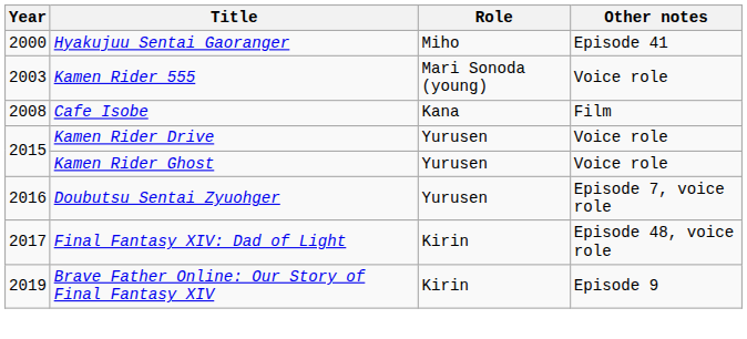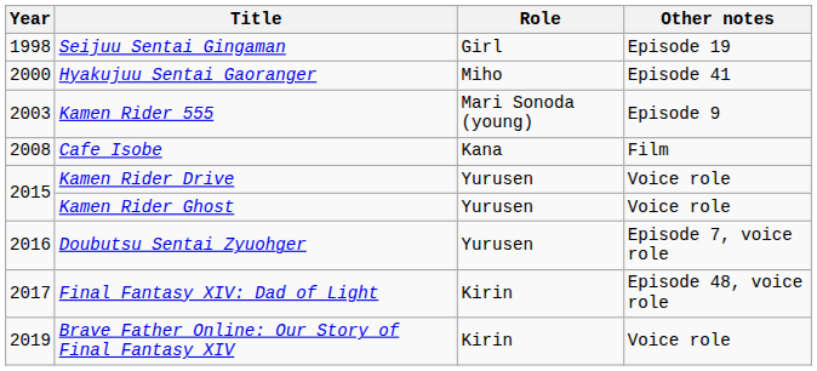+ row: 1998 | Seijuu Sentai Gingaman | Girl | Episode 19
Kamen Rider 555 | Other notes: Voice role -> Episode 9
Brave Father Online: Our Story of Final Fantasy XIV | Other notes: Episode 9 -> Voice role
